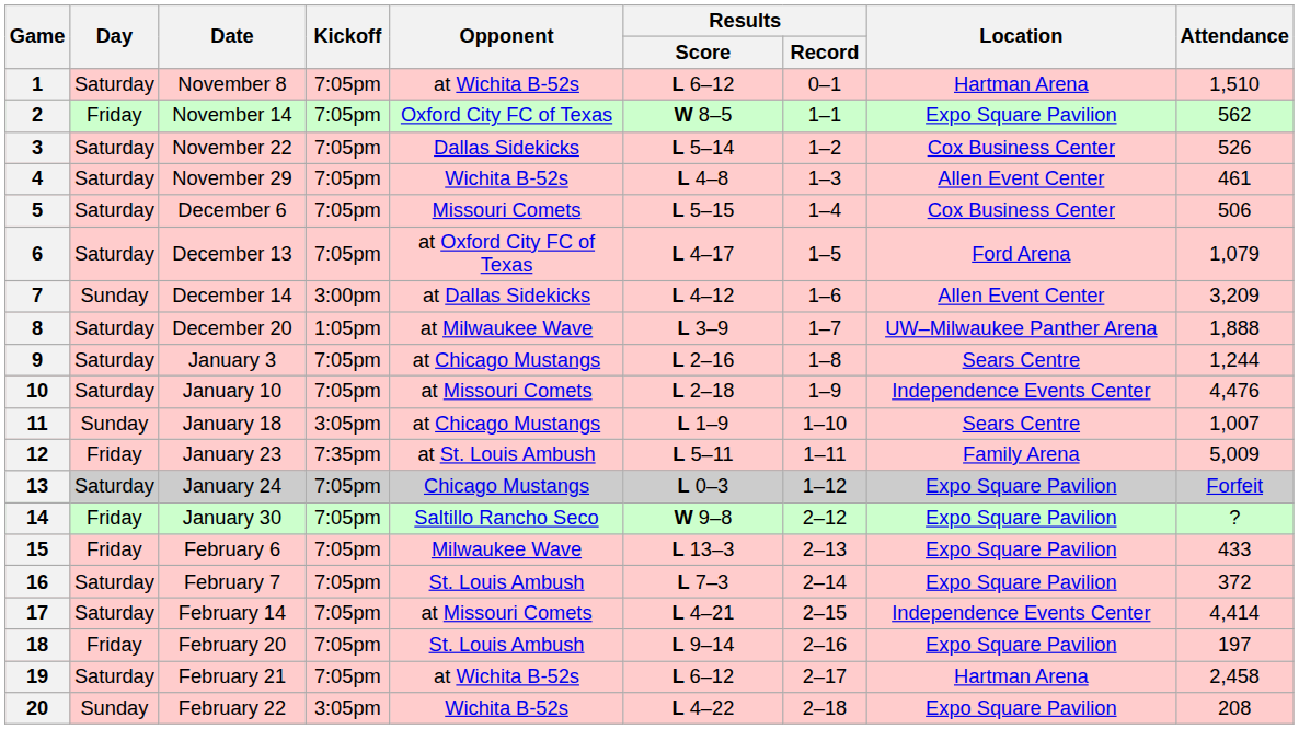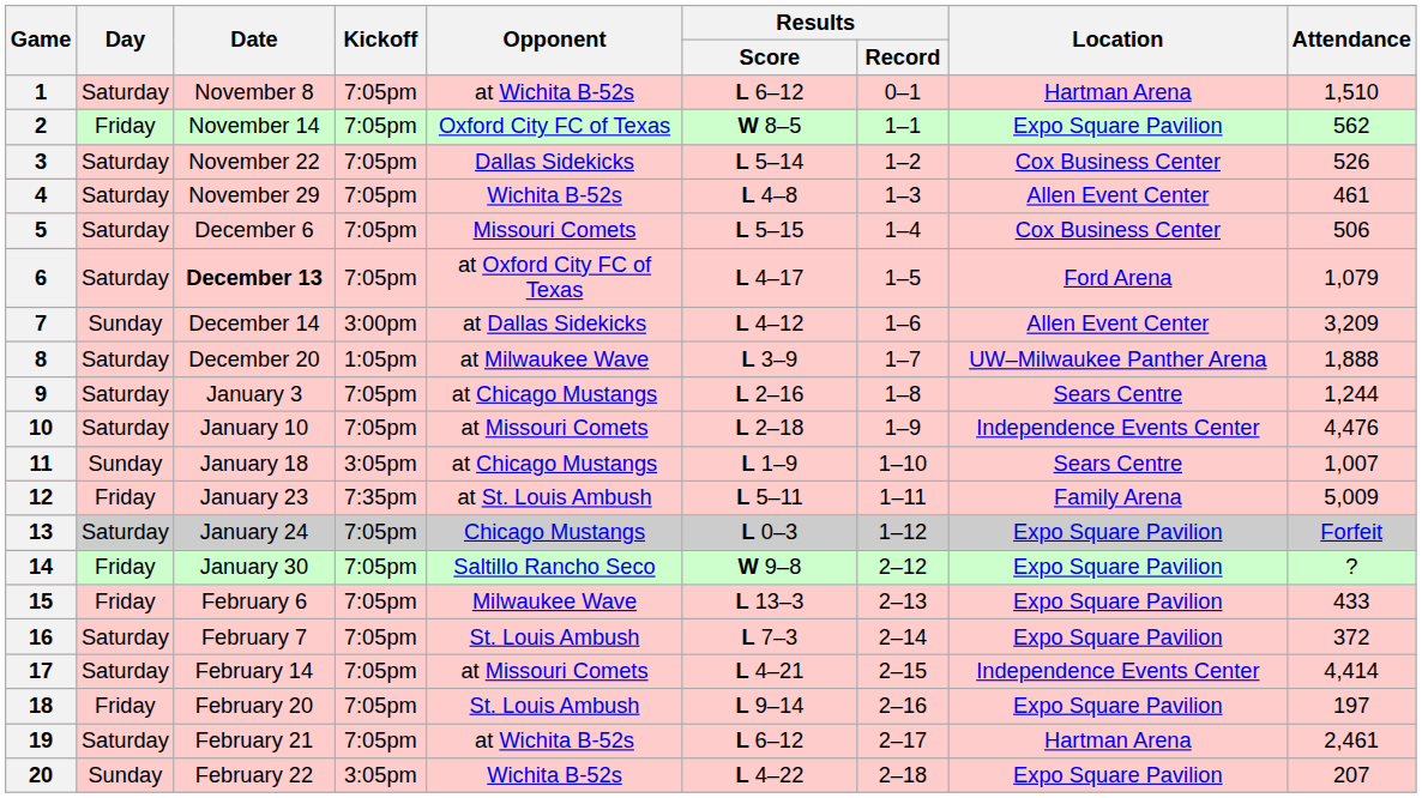6 | Date: normal -> bold
19 | Attendance: 2,458 -> 2,461
20 | Attendance: 208 -> 207
